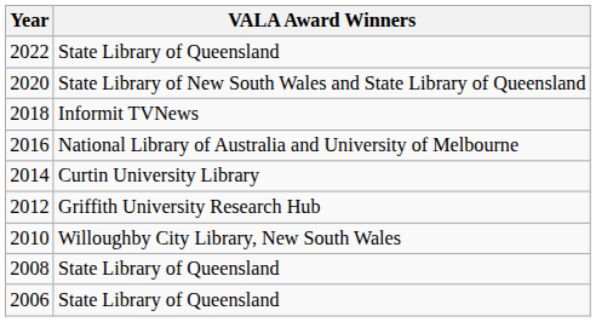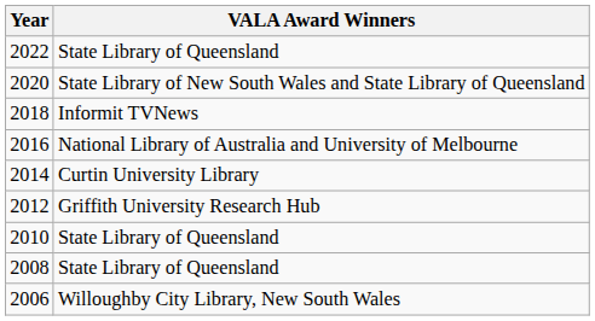2010 | VALA Award Winners: Willoughby City Library, New South Wales -> State Library of Queensland
2006 | VALA Award Winners: State Library of Queensland -> Willoughby City Library, New South Wales
